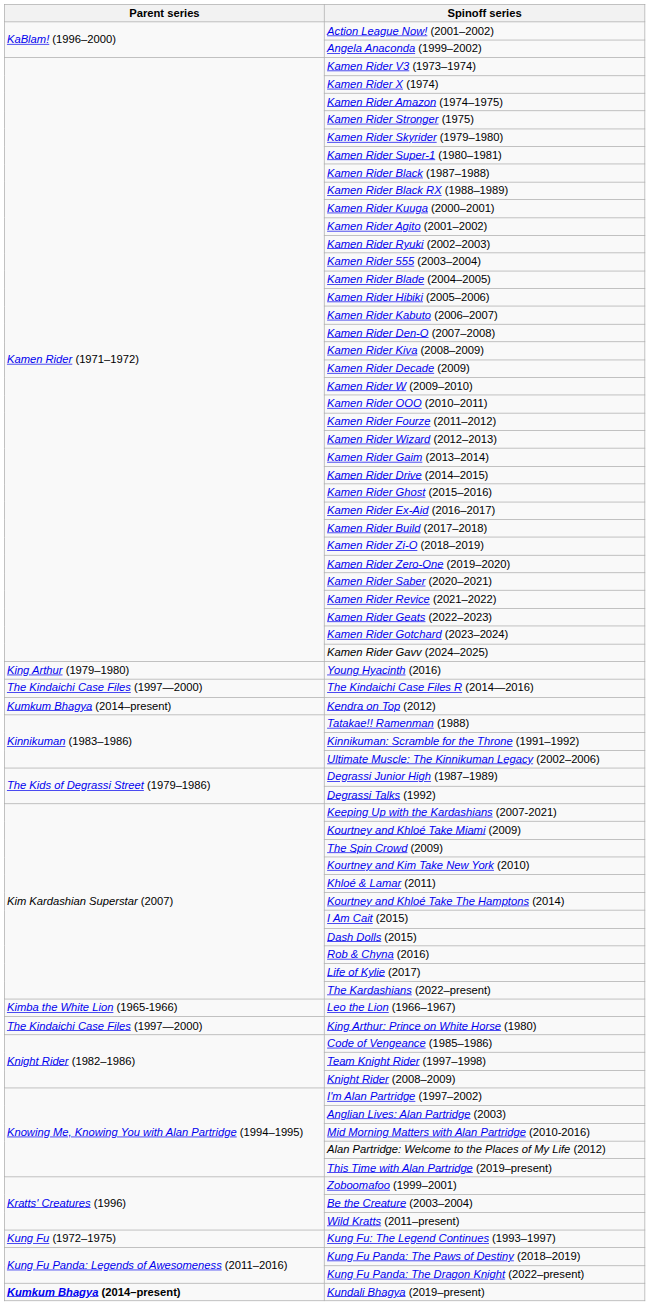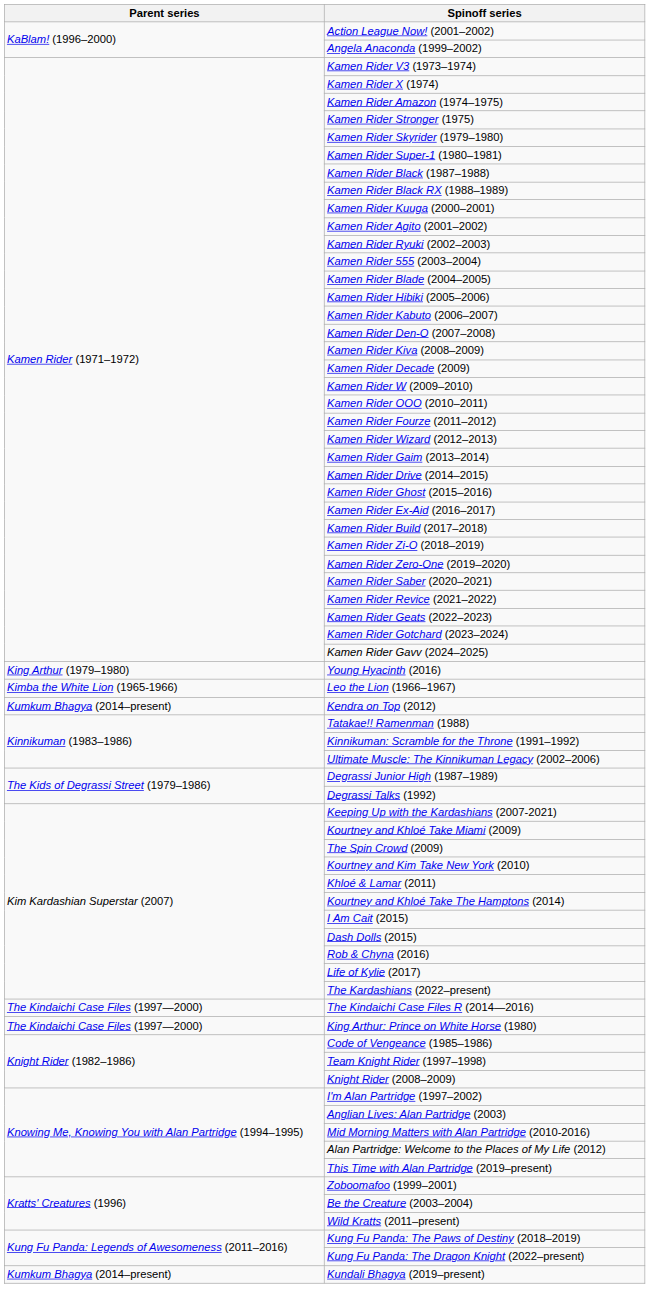rows swapped: The Kindaichi Case Files R (2014—2016) <-> Leo the Lion (1966–1967)
- row: Kung Fu (1972–1975) | Kung Fu: The Legend Continues (1993–1997)
Kundali Bhagya (2019–present) | Parent series: bold -> normal
